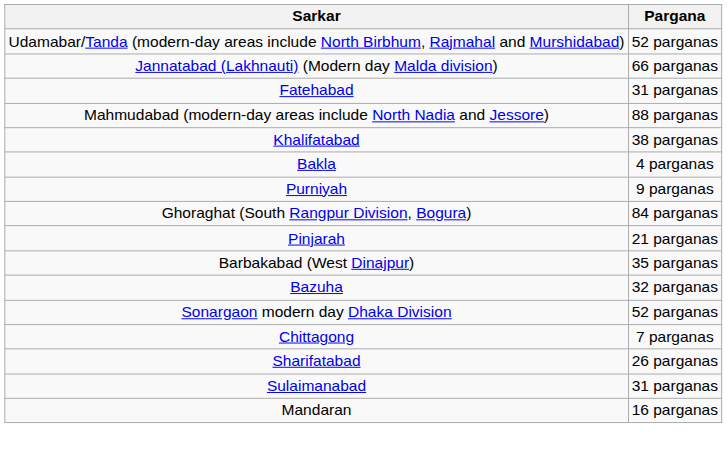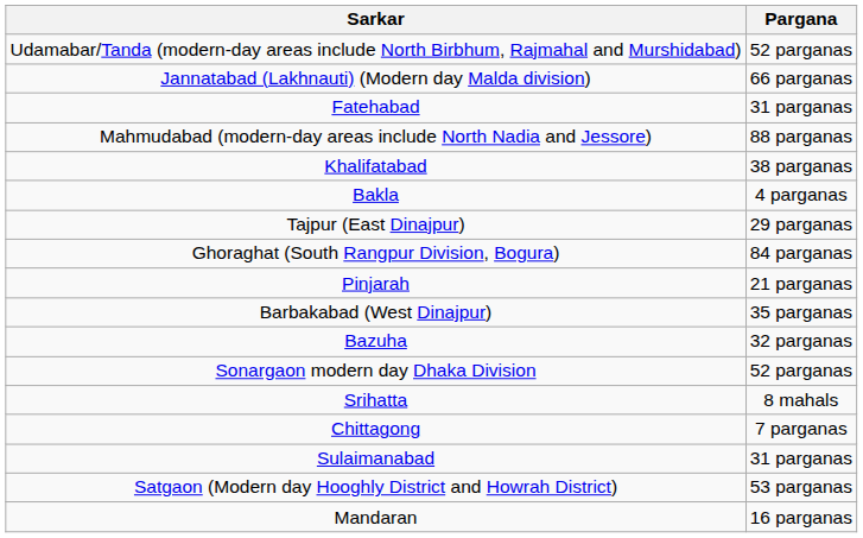- row: Purniyah | 9 parganas
+ row: Tajpur (East Dinajpur) | 29 parganas
+ row: Srihatta | 8 mahals
- row: Sharifatabad | 26 parganas
+ row: Satgaon (Modern day Hooghly District and Howrah District) | 53 parganas
